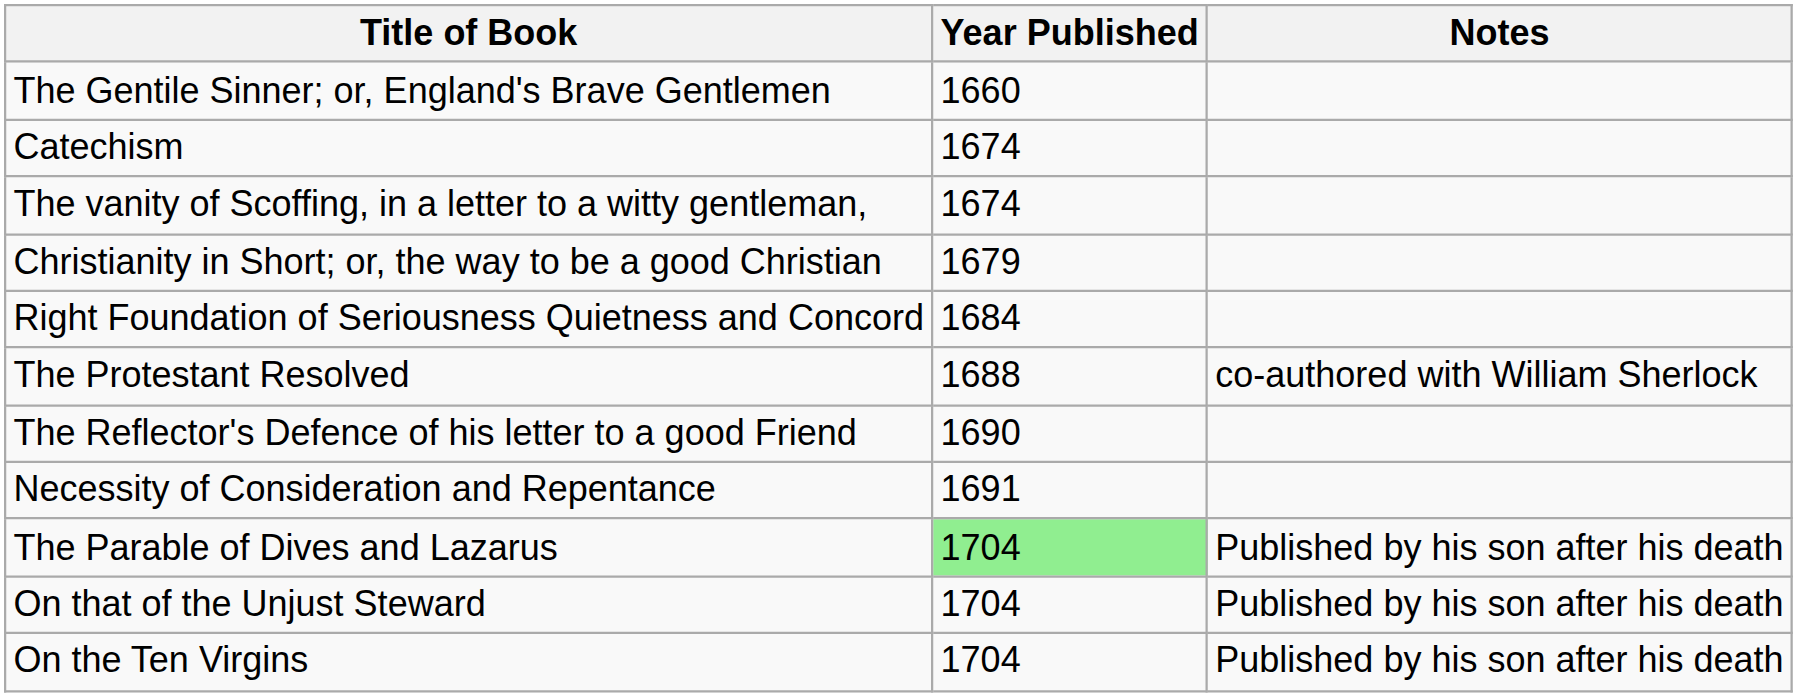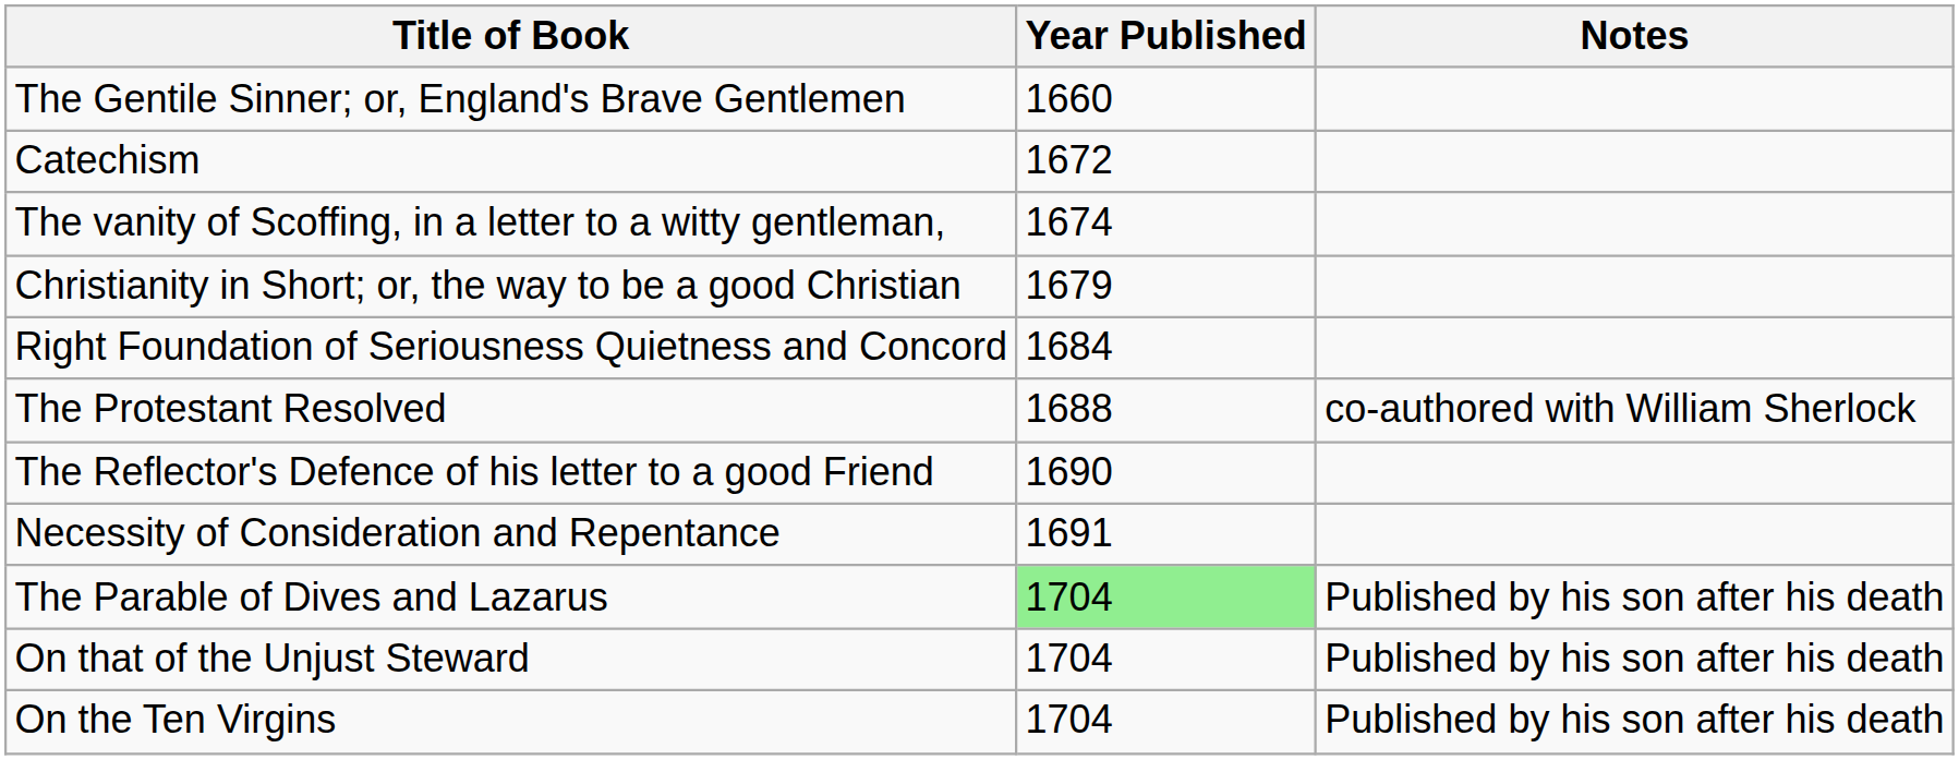Catechism | Year Published: 1674 -> 1672
